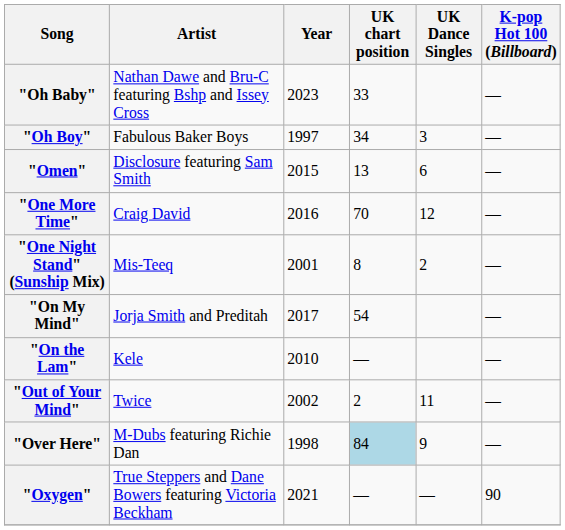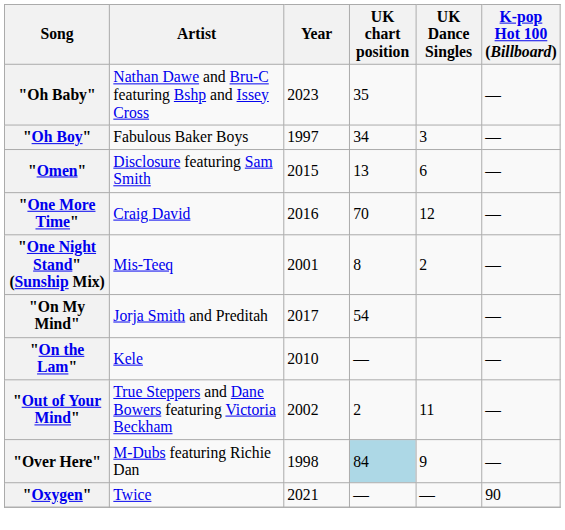"Oh Baby" | UK chart position: 33 -> 35
"Out of Your Mind" | Artist: Twice -> True Steppers and Dane Bowers featuring Victoria Beckham
"Oxygen" | Artist: True Steppers and Dane Bowers featuring Victoria Beckham -> Twice
